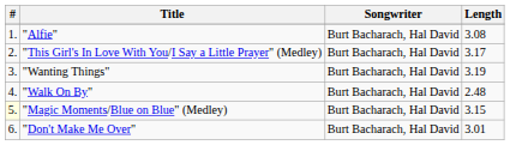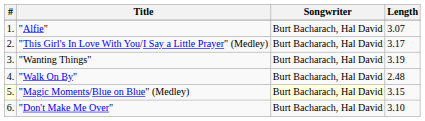"Alfie" | Length: 3.08 -> 3.07
"Magic Moments/Blue on Blue" (Medley) | Songwriter: no background -> lightyellow background
"Don't Make Me Over" | Length: 3.01 -> 3.10
